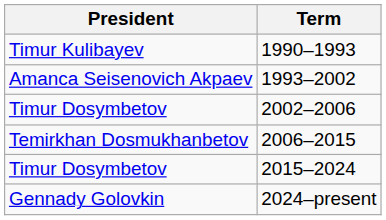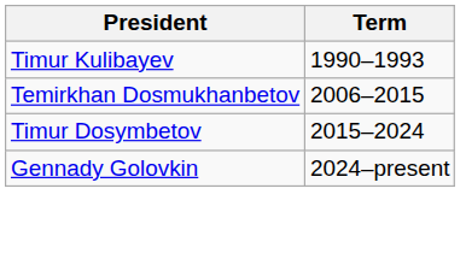- row: Amanca Seisenovich Akpaev | 1993–2002
- row: Timur Dosymbetov | 2002–2006
